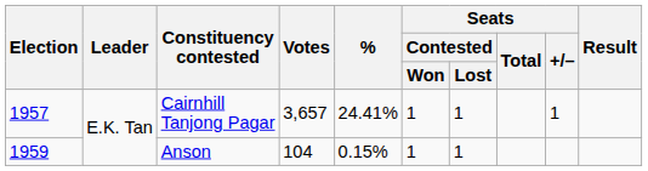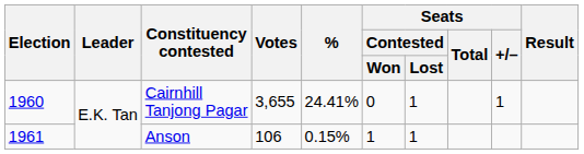Cairnhill Tanjong Pagar | Election: 1957 -> 1960
Cairnhill Tanjong Pagar | Votes: 3,657 -> 3,655
Cairnhill Tanjong Pagar | Seats / Contested / Won: 1 -> 0
Anson | Election: 1959 -> 1961
Anson | Votes: 104 -> 106
